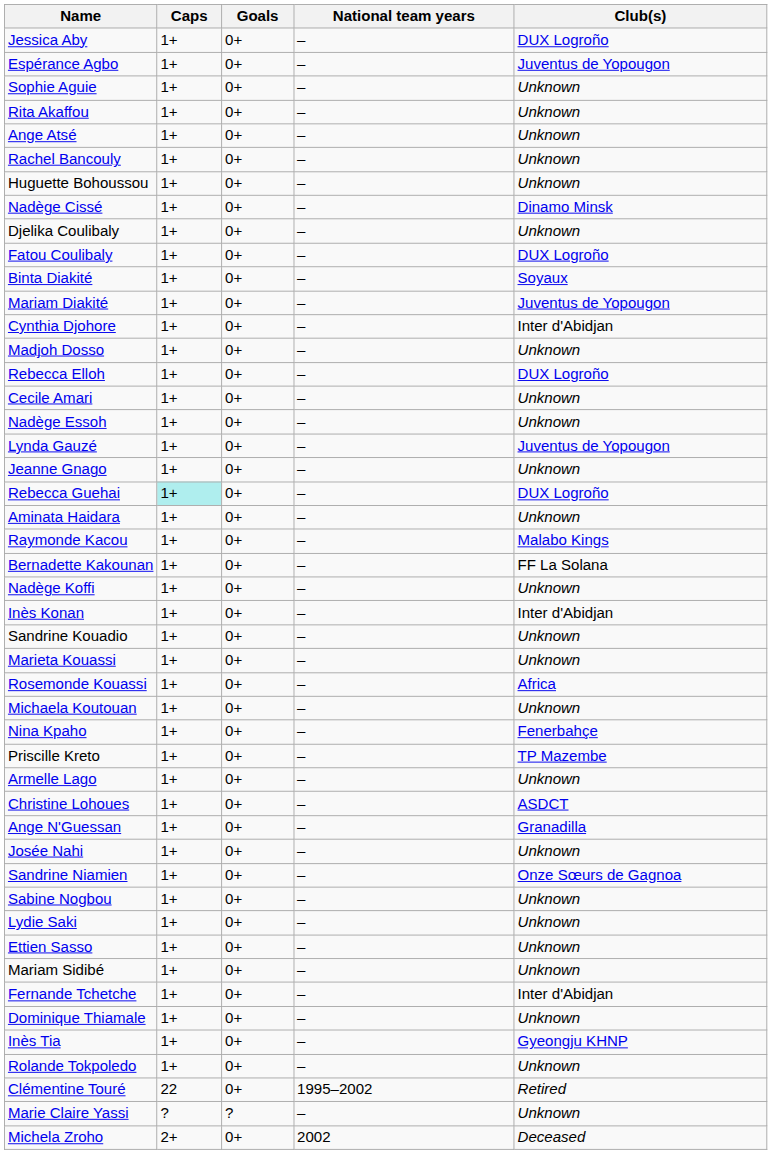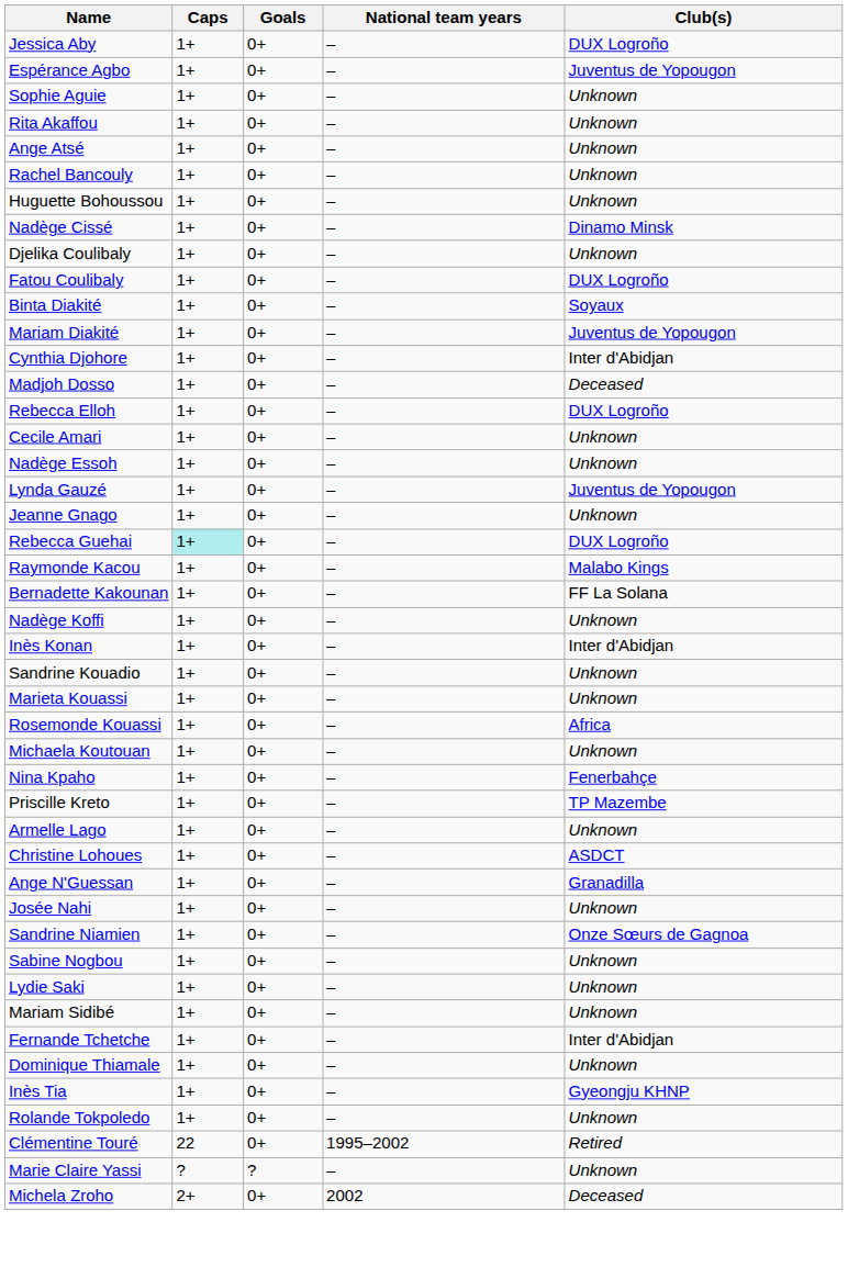Madjoh Dosso | Club(s): Unknown -> Deceased
- row: Aminata Haidara | 1+ | 0+ | – | Unknown
- row: Ettien Sasso | 1+ | 0+ | – | Unknown
